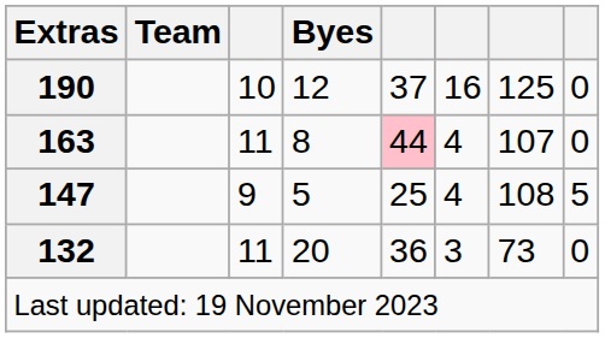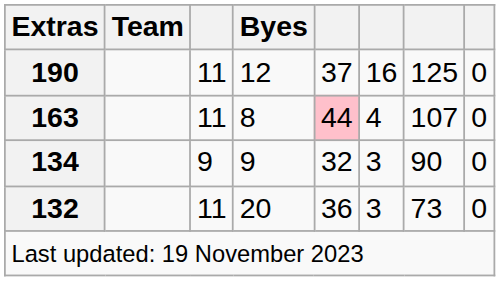190 | column 3: 10 -> 11
- row: 147 | 9 | 5 | 25 | 4 | 108 | 5
+ row: 134 | 9 | 9 | 32 | 3 | 90 | 0
